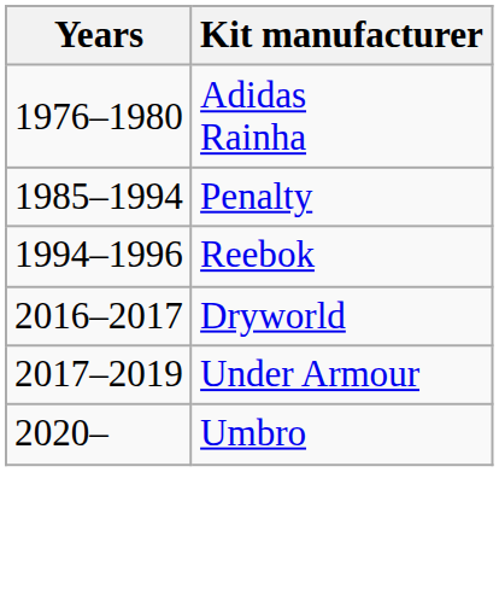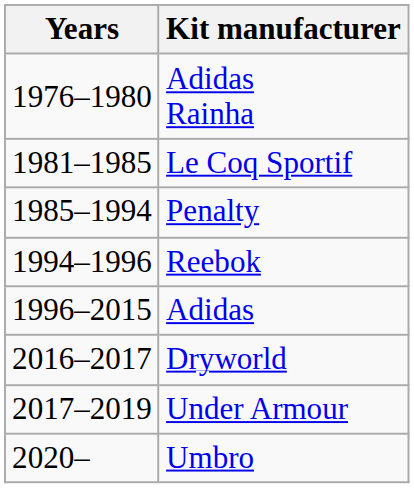+ row: 1981–1985 | Le Coq Sportif
+ row: 1996–2015 | Adidas
